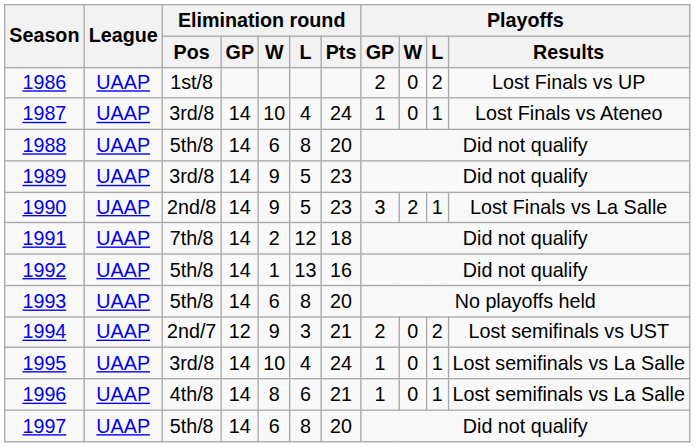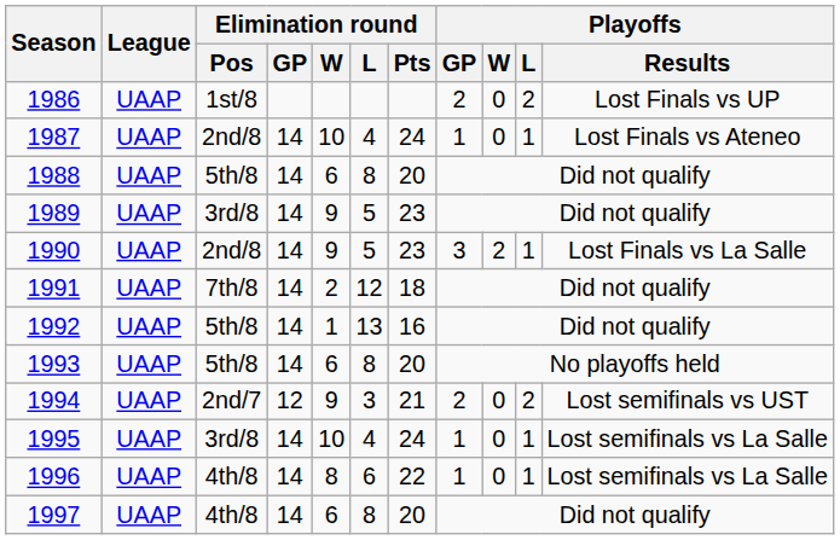1987 | Elimination round / Pos: 3rd/8 -> 2nd/8
1996 | Elimination round / Pts: 21 -> 22
1997 | Elimination round / Pos: 5th/8 -> 4th/8
